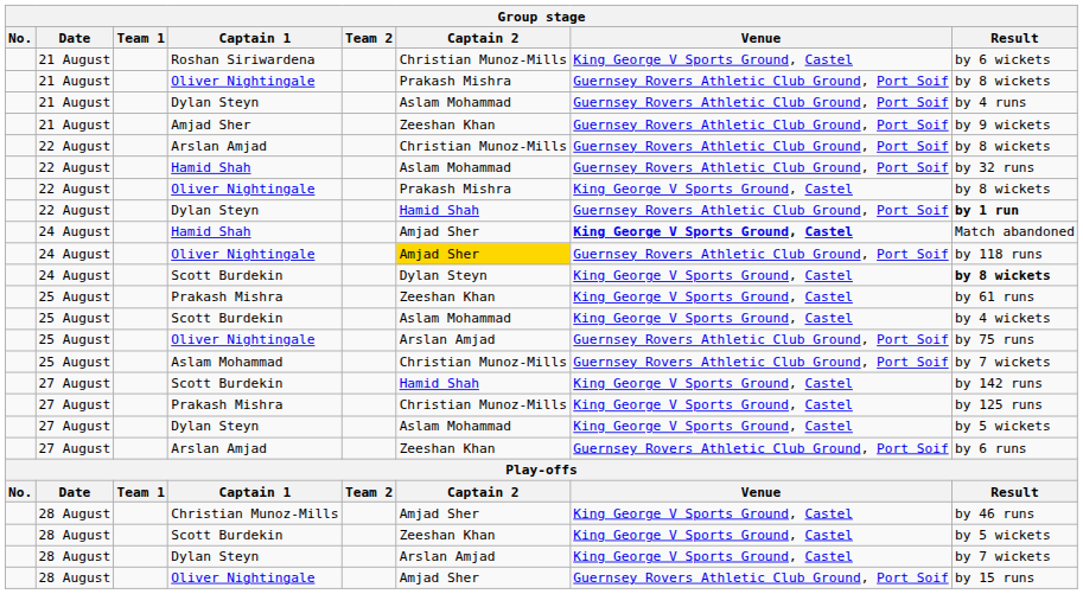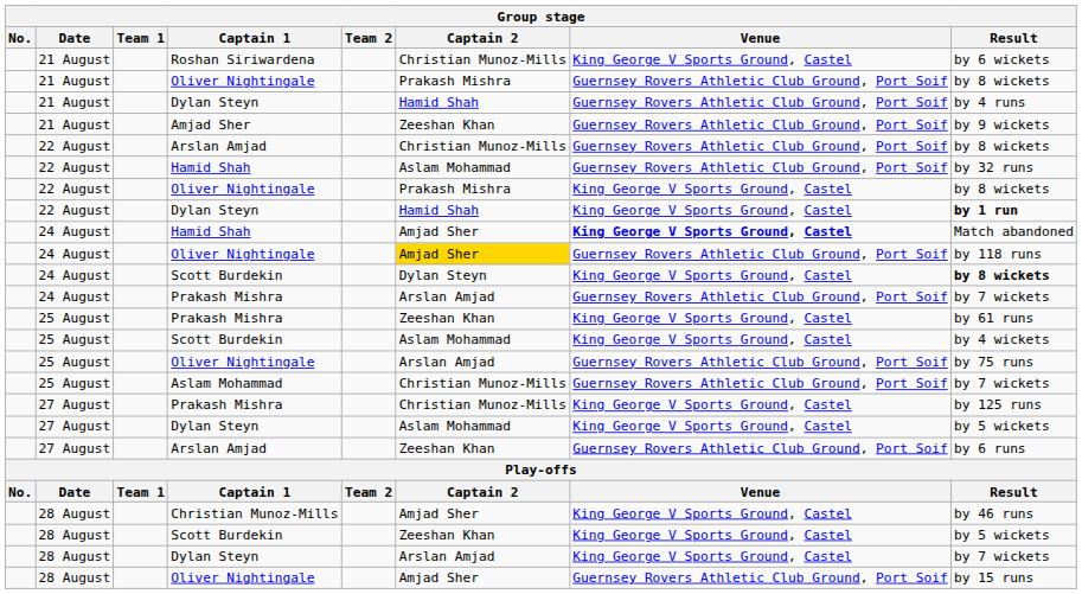21 August / Dylan Steyn | Captain 2: Aslam Mohammad -> Hamid Shah
22 August / Dylan Steyn | Venue: Guernsey Rovers Athletic Club Ground, Port Soif -> King George V Sports Ground, Castel
+ row: 24 August | Prakash Mishra | Arslan Amjad | Guernsey Rovers Athletic Club Ground, Port Soif | by 7 wickets
- row: 27 August | Scott Burdekin | Hamid Shah | King George V Sports Ground, Castel | by 142 runs
